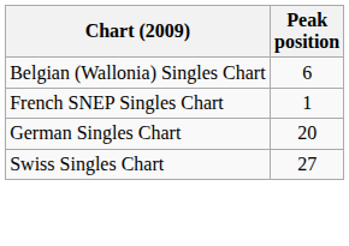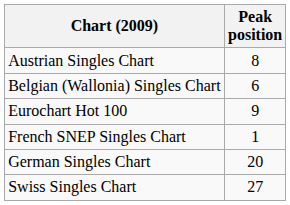+ row: Austrian Singles Chart | 8
+ row: Eurochart Hot 100 | 9
